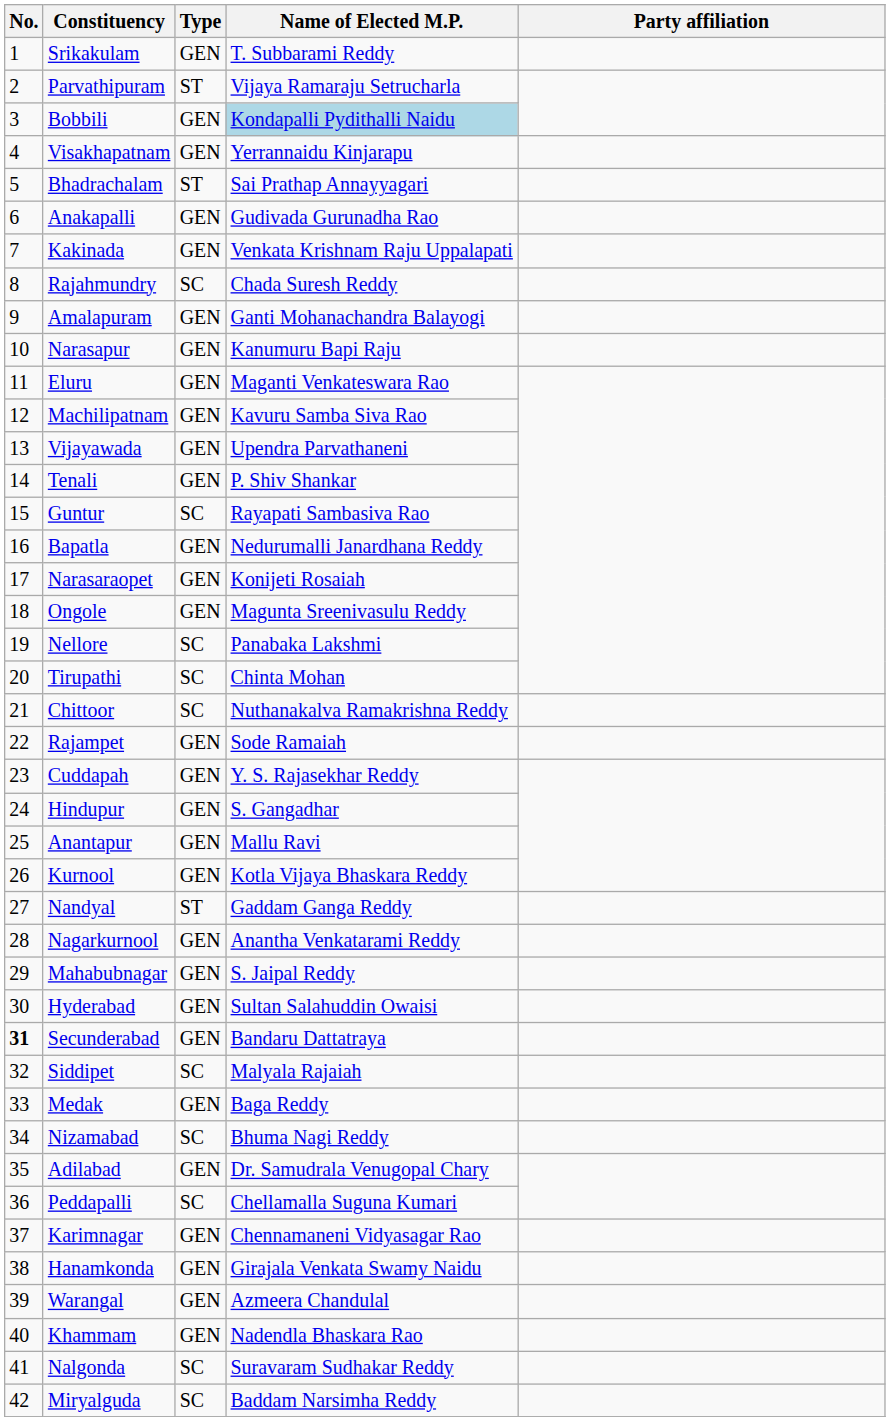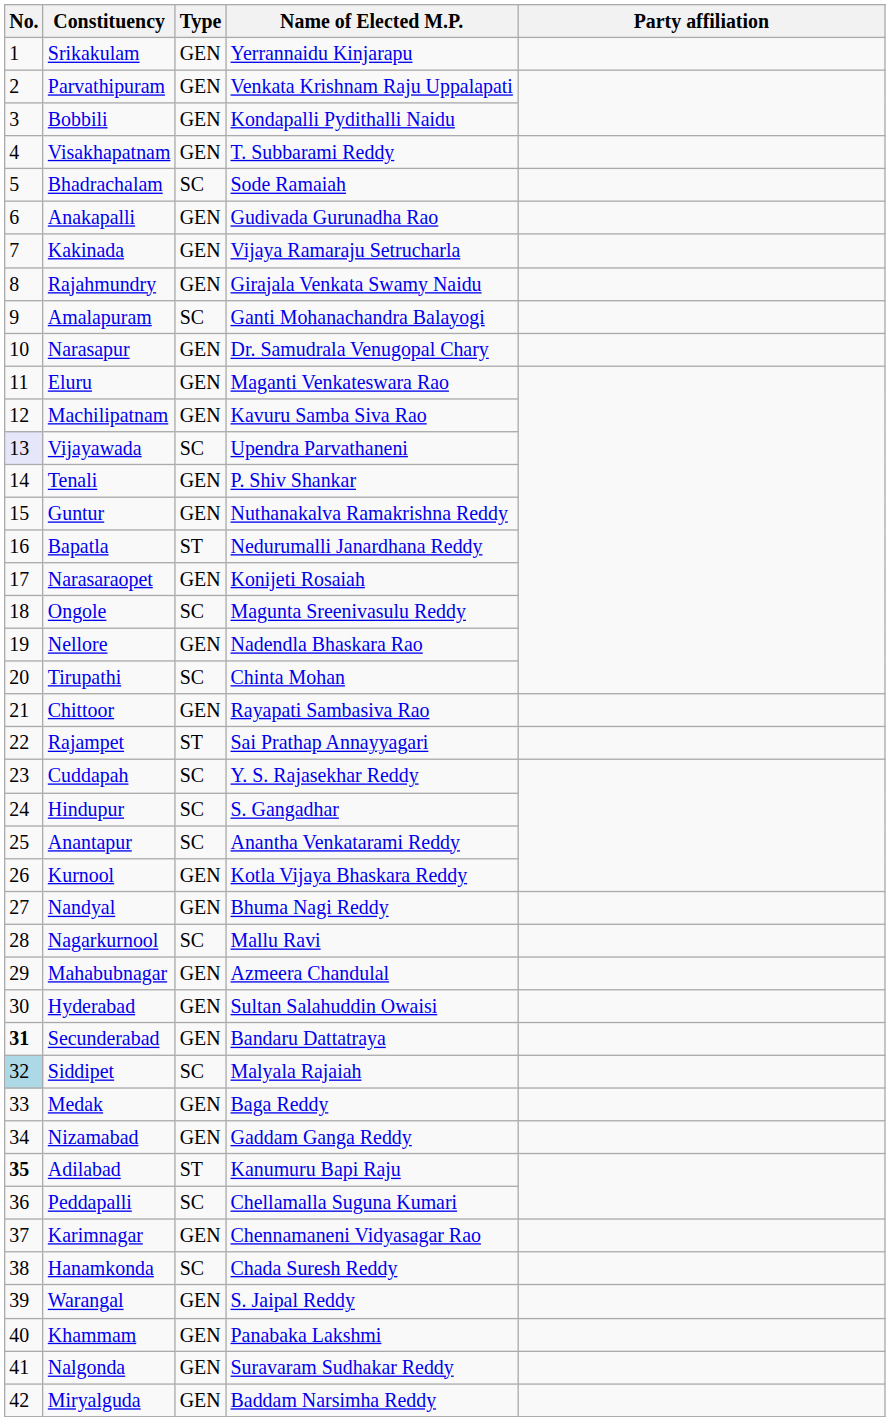Srikakulam | Name of Elected M.P.: T. Subbarami Reddy -> Yerrannaidu Kinjarapu
Parvathipuram | Type: ST -> GEN
Parvathipuram | Name of Elected M.P.: Vijaya Ramaraju Setrucharla -> Venkata Krishnam Raju Uppalapati
Bobbili | Name of Elected M.P.: lightblue background -> no background
Visakhapatnam | Name of Elected M.P.: Yerrannaidu Kinjarapu -> T. Subbarami Reddy
Bhadrachalam | Type: ST -> SC
Bhadrachalam | Name of Elected M.P.: Sai Prathap Annayyagari -> Sode Ramaiah
Kakinada | Name of Elected M.P.: Venkata Krishnam Raju Uppalapati -> Vijaya Ramaraju Setrucharla
Rajahmundry | Type: SC -> GEN
Rajahmundry | Name of Elected M.P.: Chada Suresh Reddy -> Girajala Venkata Swamy Naidu
Amalapuram | Type: GEN -> SC
Narasapur | Name of Elected M.P.: Kanumuru Bapi Raju -> Dr. Samudrala Venugopal Chary
Vijayawada | No.: no background -> lavender background
Vijayawada | Type: GEN -> SC
Guntur | Type: SC -> GEN
Guntur | Name of Elected M.P.: Rayapati Sambasiva Rao -> Nuthanakalva Ramakrishna Reddy
Bapatla | Type: GEN -> ST
Ongole | Type: GEN -> SC
Nellore | Type: SC -> GEN
Nellore | Name of Elected M.P.: Panabaka Lakshmi -> Nadendla Bhaskara Rao
Chittoor | Type: SC -> GEN
Chittoor | Name of Elected M.P.: Nuthanakalva Ramakrishna Reddy -> Rayapati Sambasiva Rao
Rajampet | Type: GEN -> ST
Rajampet | Name of Elected M.P.: Sode Ramaiah -> Sai Prathap Annayyagari
Cuddapah | Type: GEN -> SC
Hindupur | Type: GEN -> SC
Anantapur | Type: GEN -> SC
Anantapur | Name of Elected M.P.: Mallu Ravi -> Anantha Venkatarami Reddy
Nandyal | Type: ST -> GEN
Nandyal | Name of Elected M.P.: Gaddam Ganga Reddy -> Bhuma Nagi Reddy
Nagarkurnool | Type: GEN -> SC
Nagarkurnool | Name of Elected M.P.: Anantha Venkatarami Reddy -> Mallu Ravi
Mahabubnagar | Name of Elected M.P.: S. Jaipal Reddy -> Azmeera Chandulal
Siddipet | No.: no background -> lightblue background
Nizamabad | Type: SC -> GEN
Nizamabad | Name of Elected M.P.: Bhuma Nagi Reddy -> Gaddam Ganga Reddy
Adilabad | No.: normal -> bold
Adilabad | Type: GEN -> ST
Adilabad | Name of Elected M.P.: Dr. Samudrala Venugopal Chary -> Kanumuru Bapi Raju
Hanamkonda | Type: GEN -> SC
Hanamkonda | Name of Elected M.P.: Girajala Venkata Swamy Naidu -> Chada Suresh Reddy
Warangal | Name of Elected M.P.: Azmeera Chandulal -> S. Jaipal Reddy
Khammam | Name of Elected M.P.: Nadendla Bhaskara Rao -> Panabaka Lakshmi
Nalgonda | Type: SC -> GEN
Miryalguda | Type: SC -> GEN
